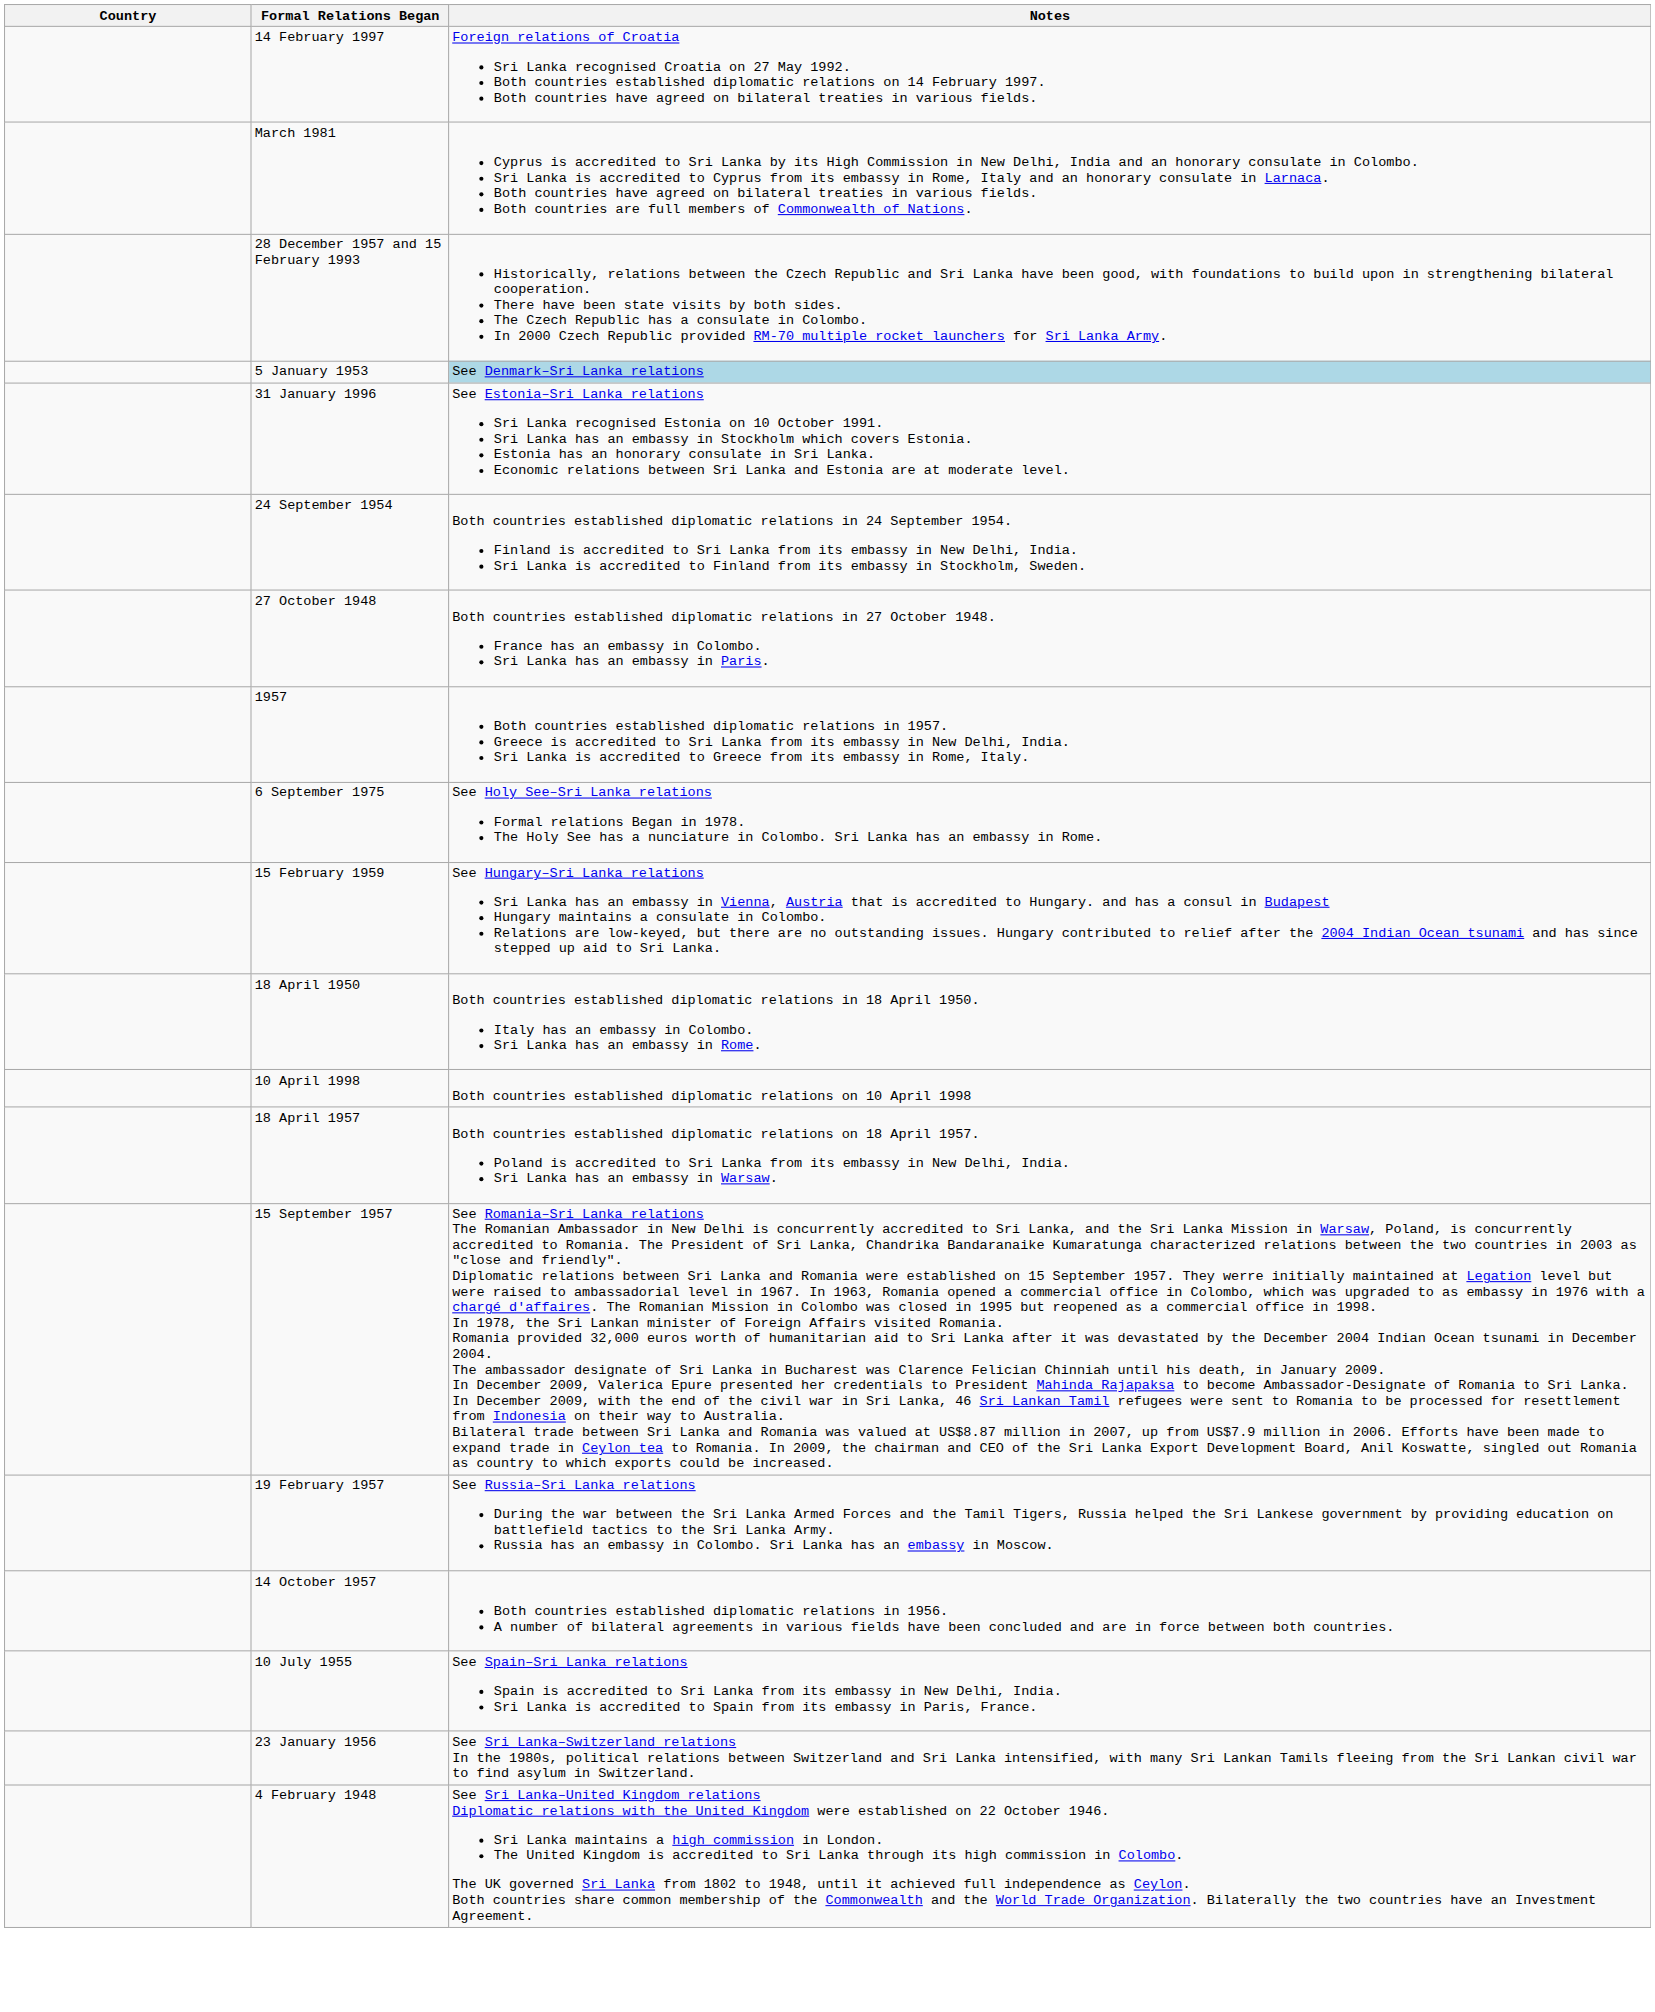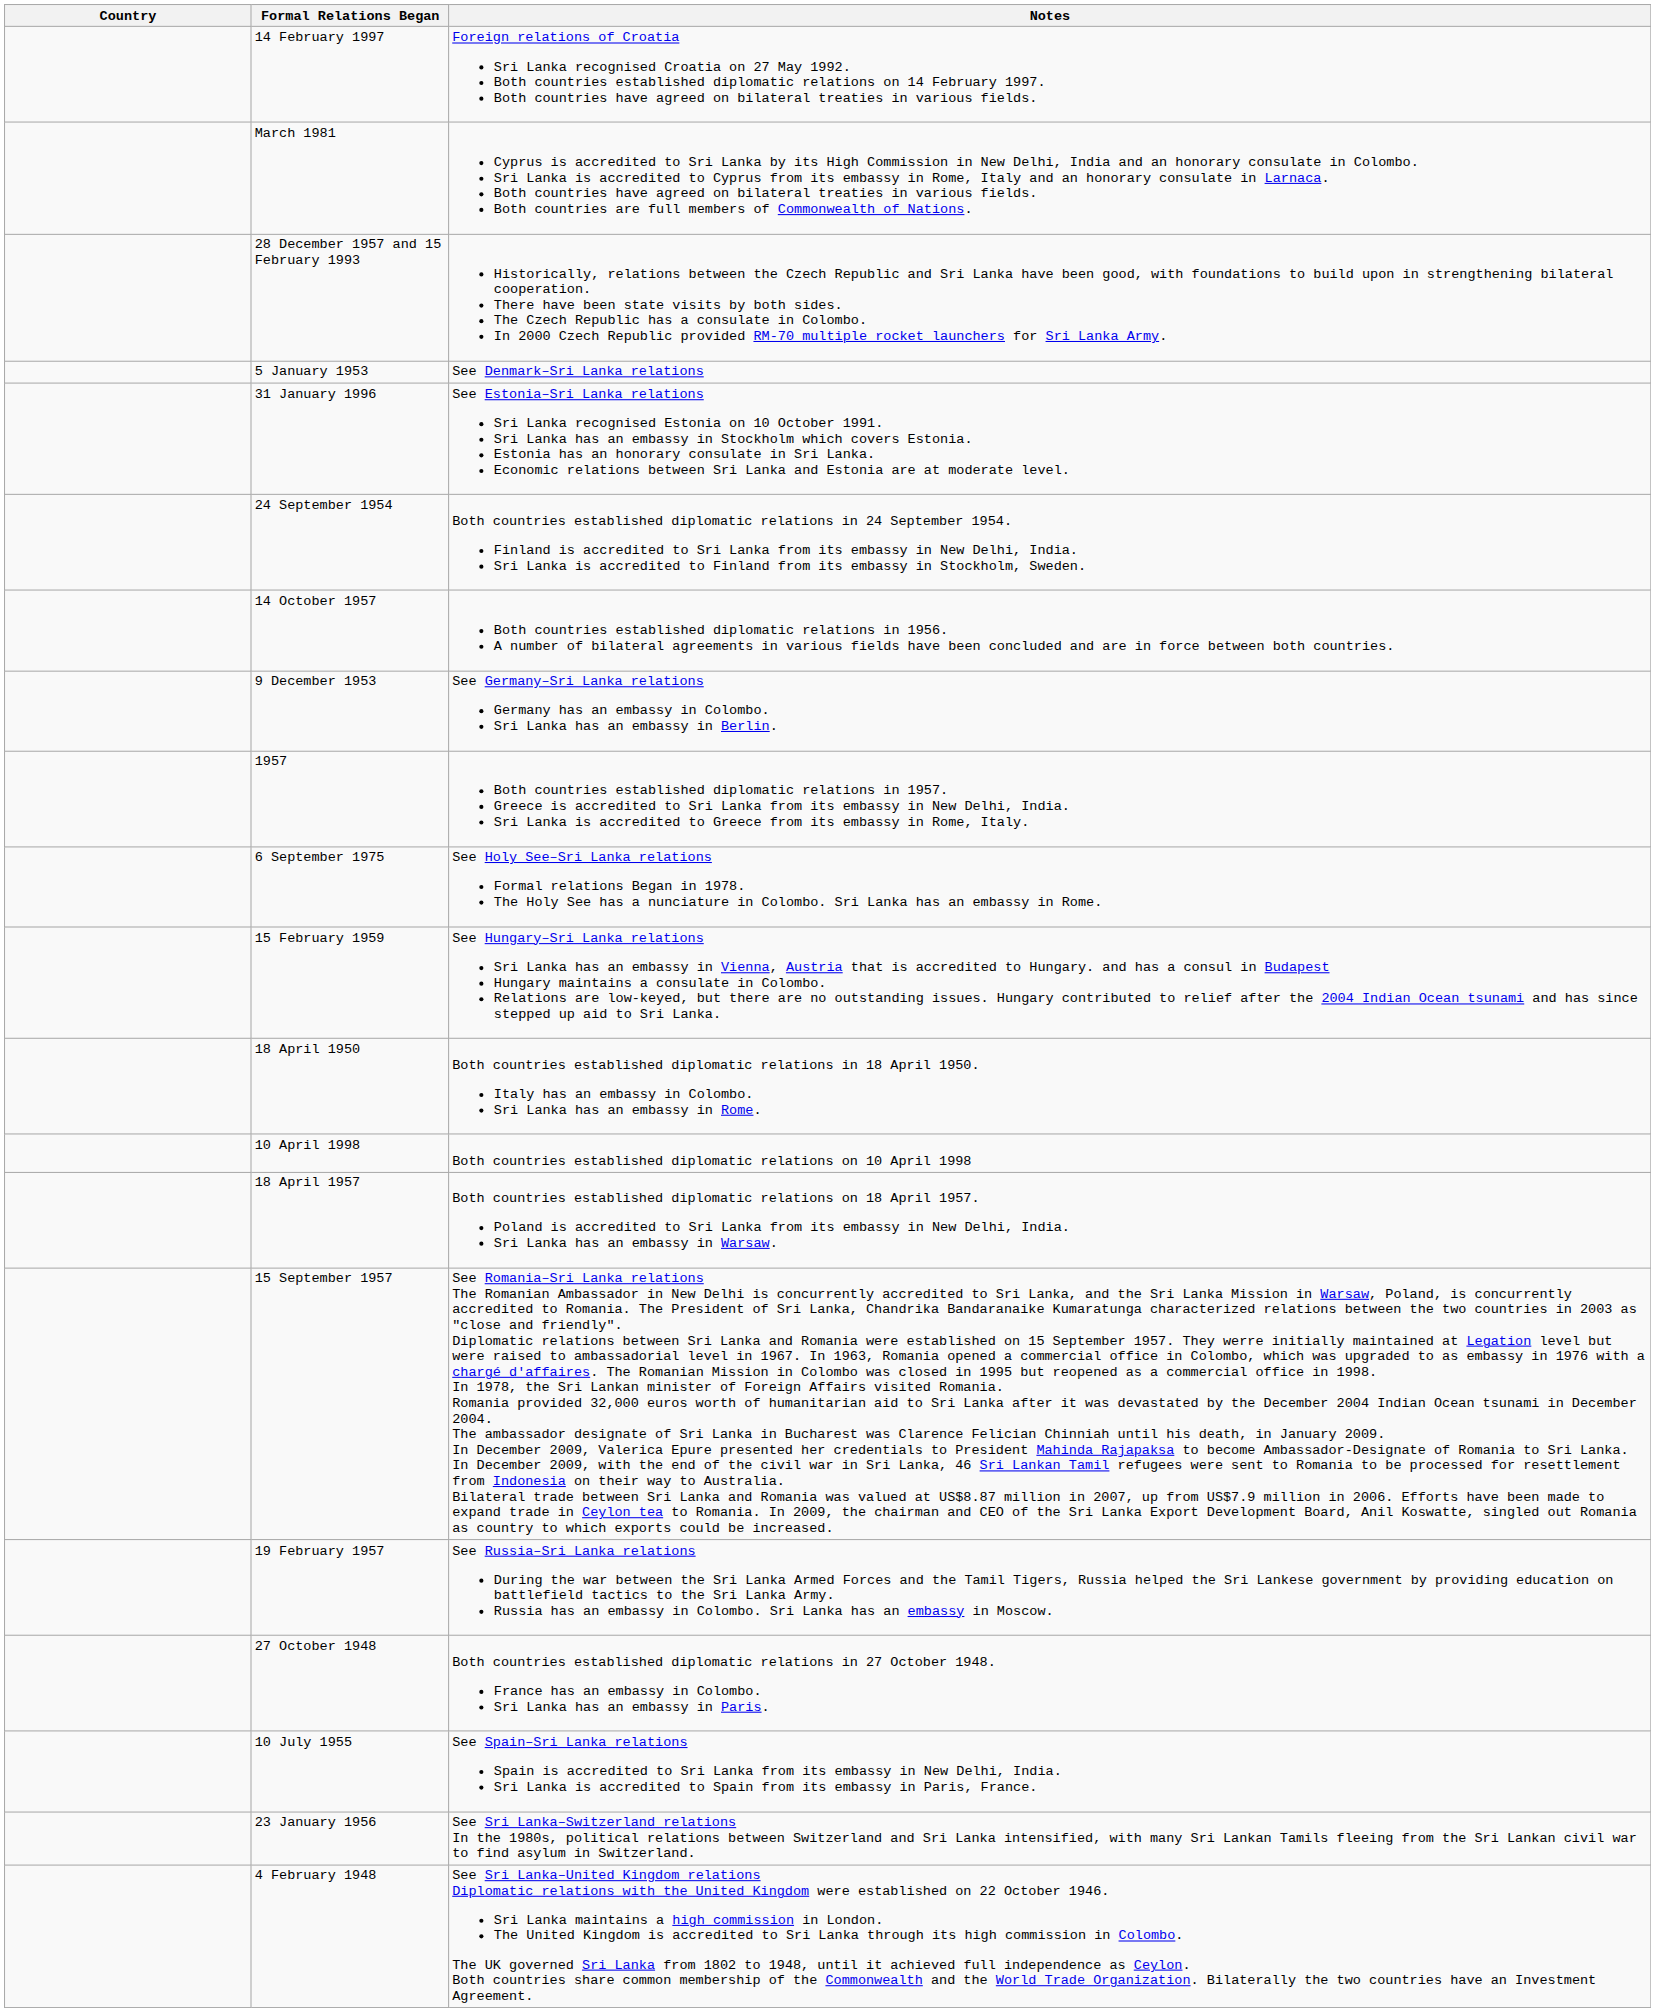5 January 1953 | Notes: lightblue background -> no background
rows swapped: 27 October 1948 <-> 14 October 1957
+ row: 9 December 1953 | See Germany–Sri Lanka relations Germany has an embassy in Colombo. Sri Lanka has an embassy in Berlin.
